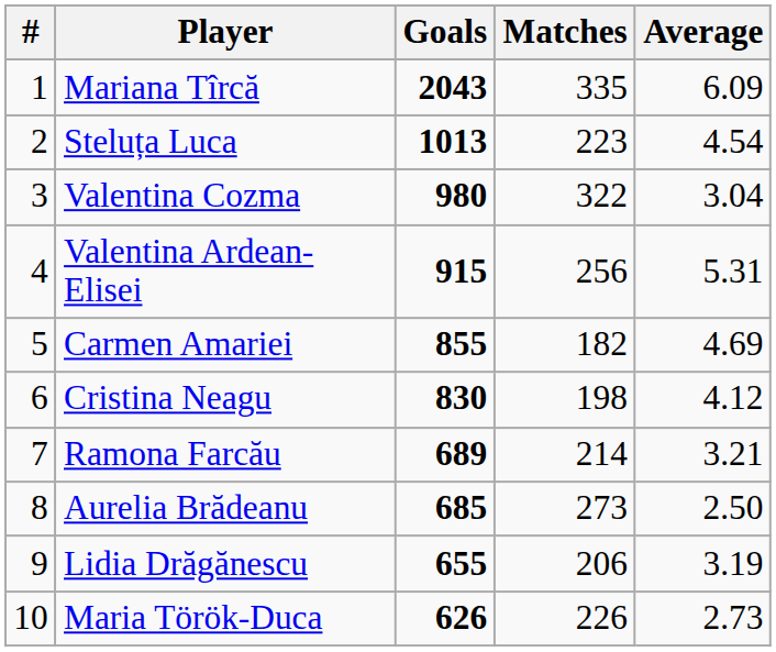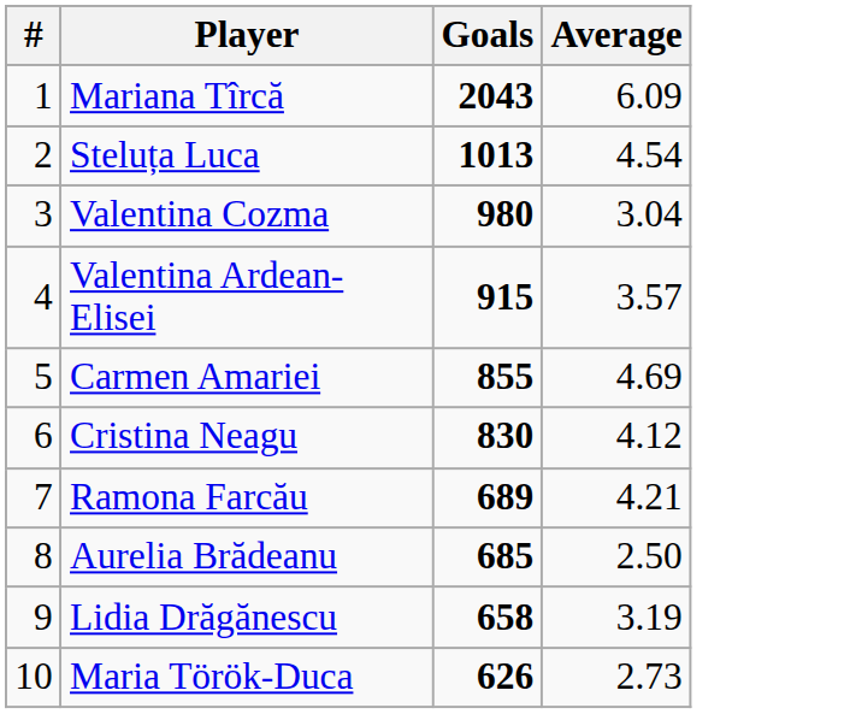- column: Matches | 335 | 223 | 322 | 256 | 182 | 198 | 214 | 273 | 206 | 226
Valentina Ardean-Elisei | Average: 5.31 -> 3.57
Ramona Farcău | Average: 3.21 -> 4.21
Lidia Drăgănescu | Goals: 655 -> 658
